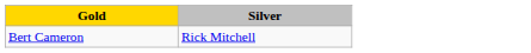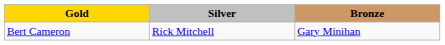+ column: Bronze | Gary Minihan
